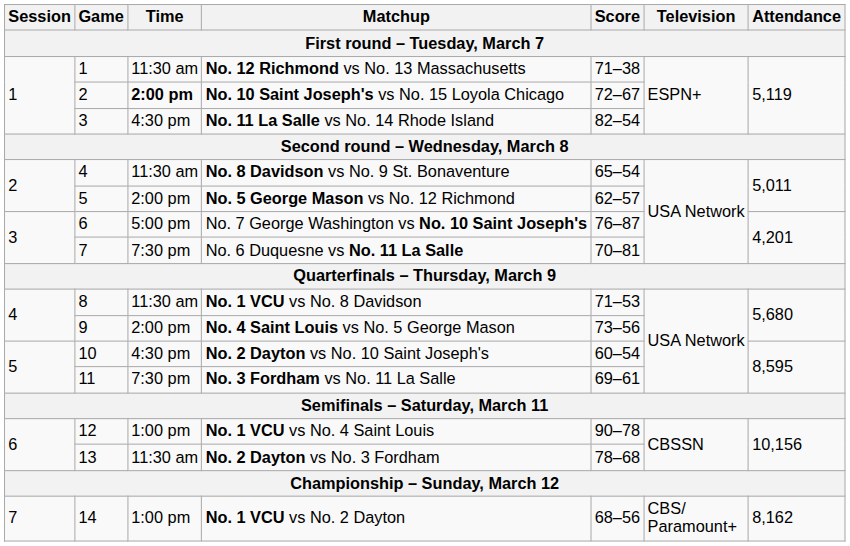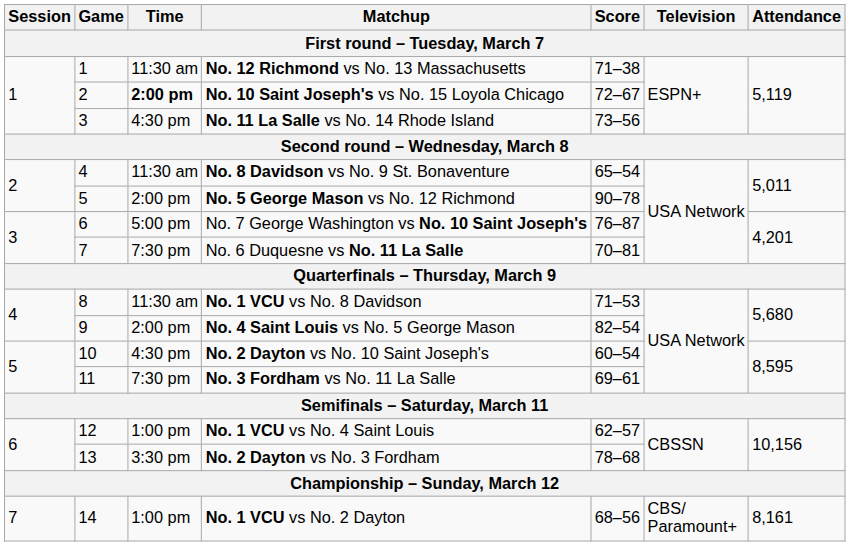No. 11 La Salle vs No. 14 Rhode Island | Score: 82–54 -> 73–56
No. 5 George Mason vs No. 12 Richmond | Score: 62–57 -> 90–78
No. 4 Saint Louis vs No. 5 George Mason | Score: 73–56 -> 82–54
No. 1 VCU vs No. 4 Saint Louis | Score: 90–78 -> 62–57
No. 2 Dayton vs No. 3 Fordham | Time: 11:30 am -> 3:30 pm
No. 1 VCU vs No. 2 Dayton | Attendance: 8,162 -> 8,161
